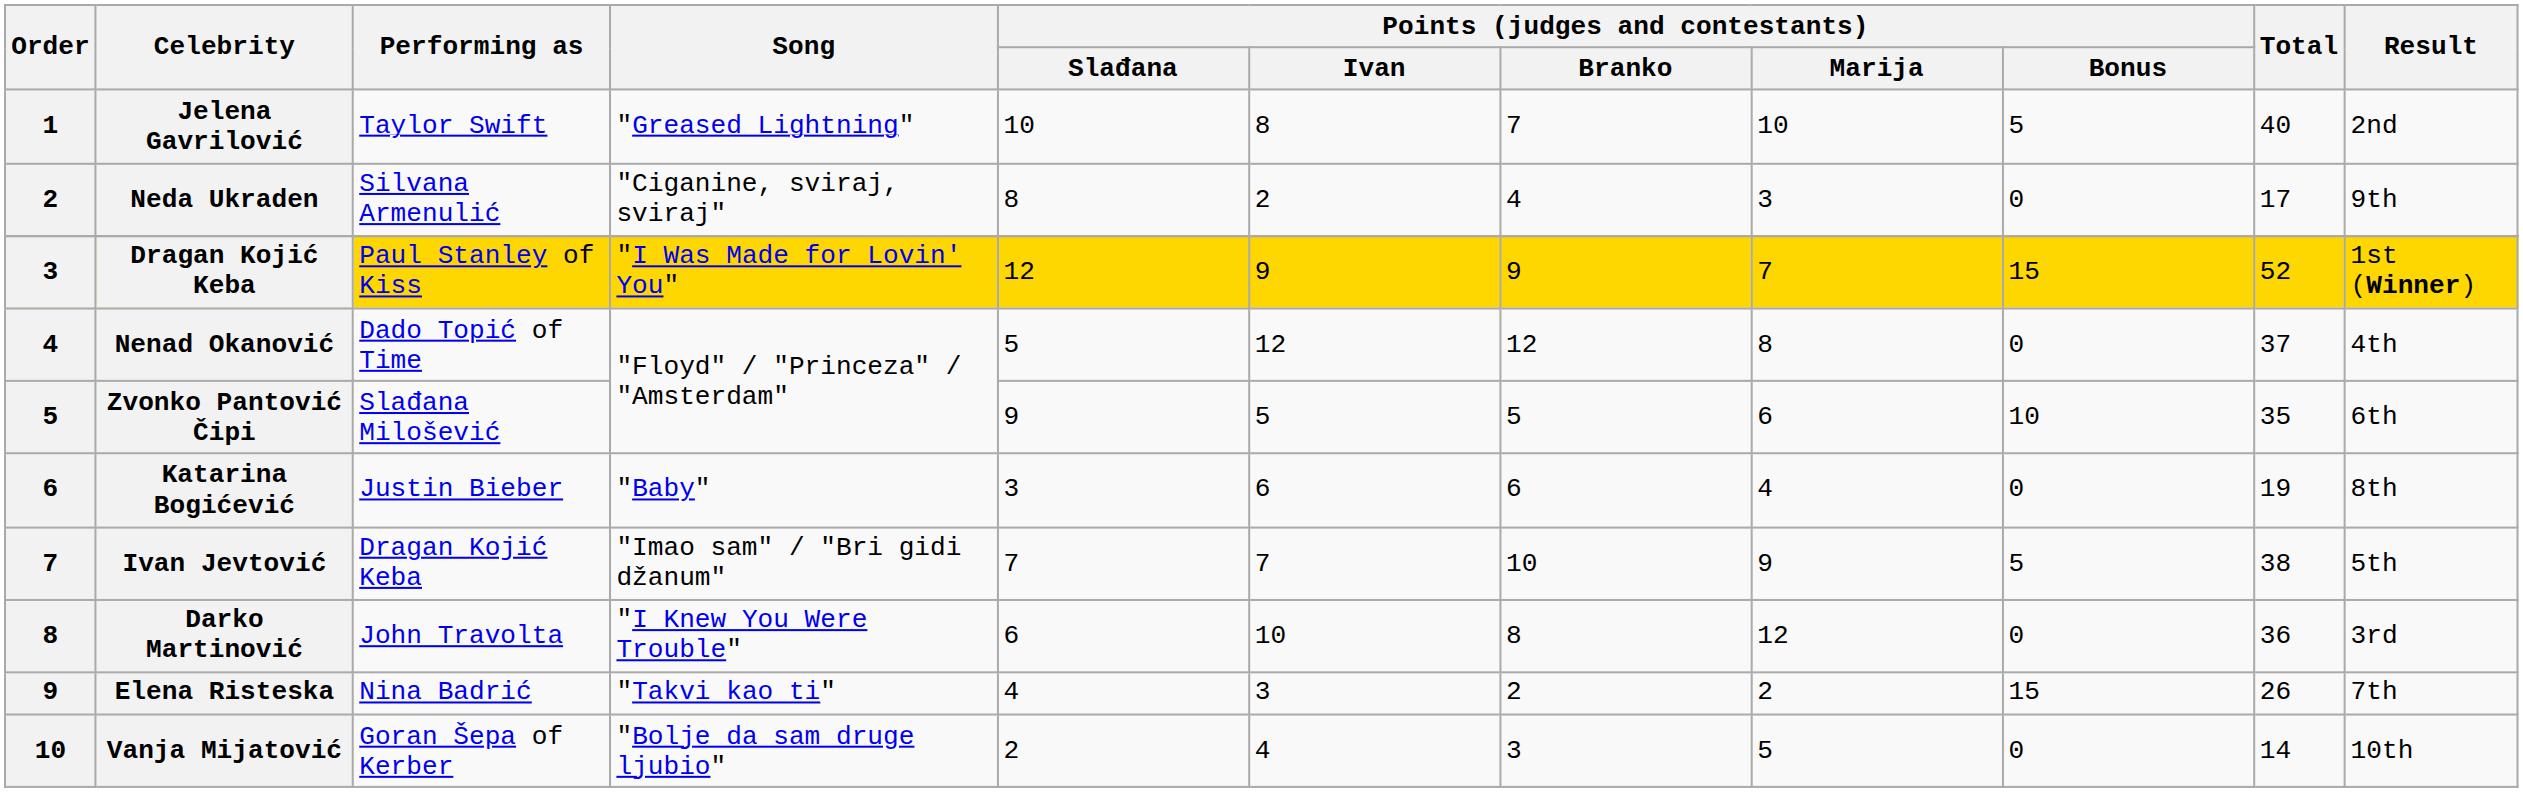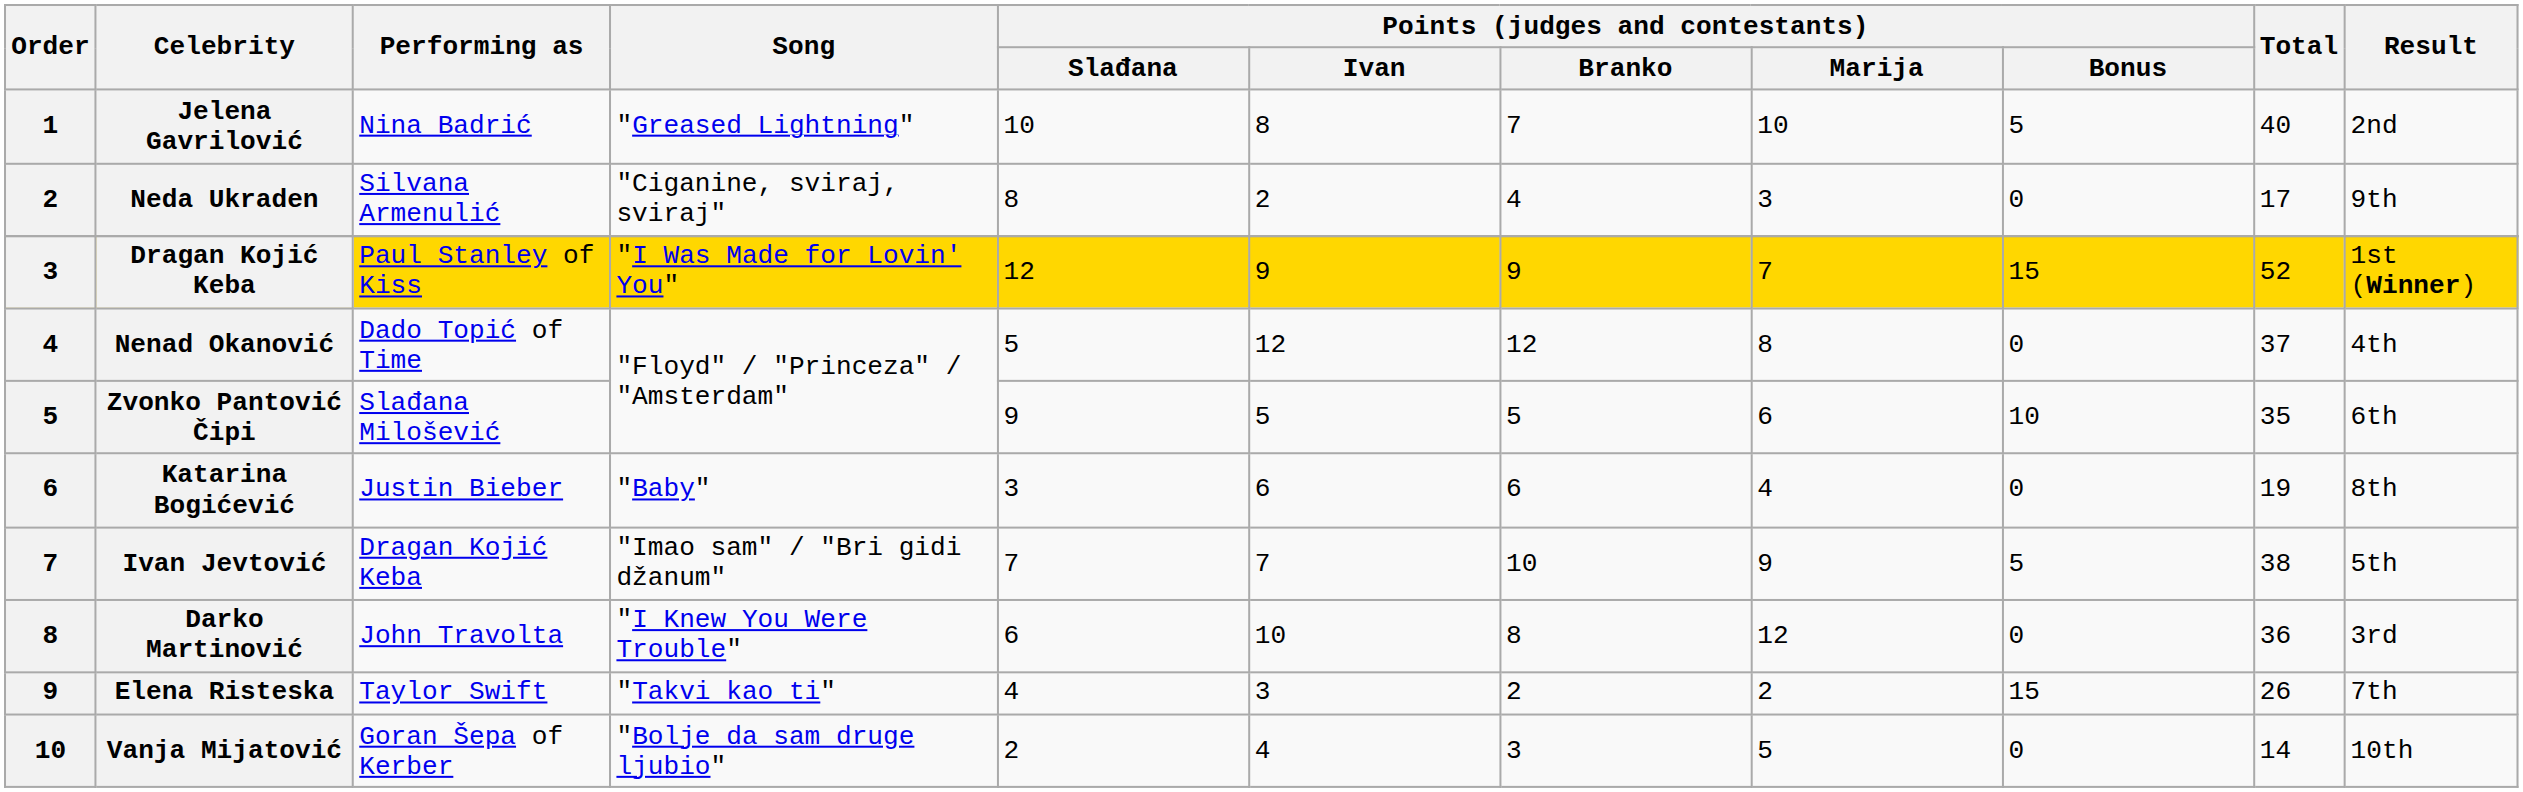Jelena Gavrilović | Performing as: Taylor Swift -> Nina Badrić
Elena Risteska | Performing as: Nina Badrić -> Taylor Swift
